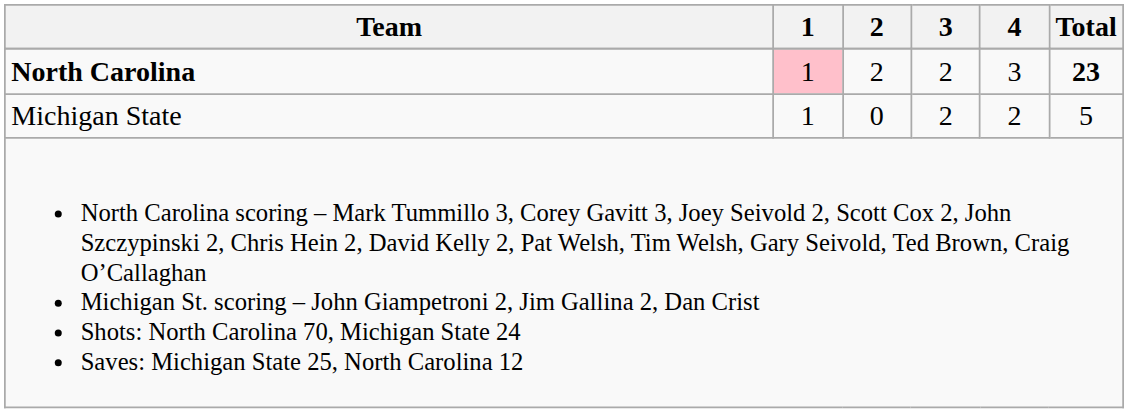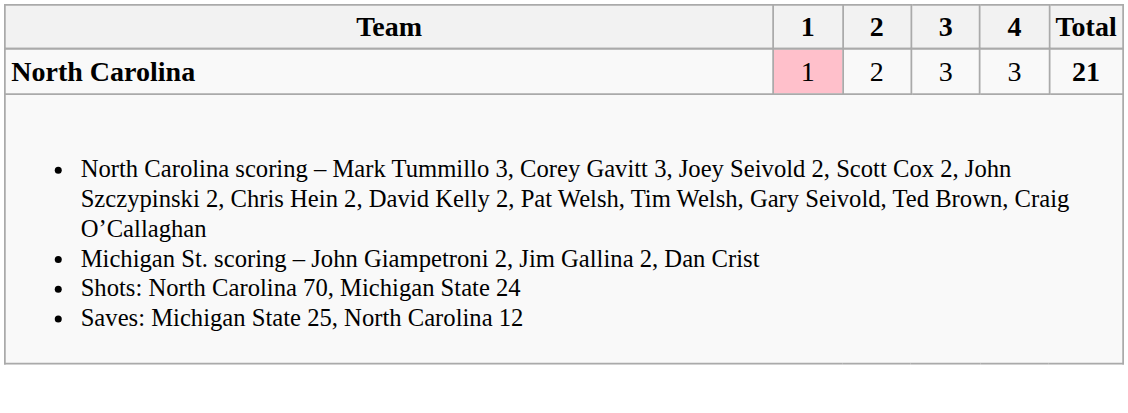North Carolina | 3: 2 -> 3
North Carolina | Total: 23 -> 21
- row: Michigan State | 1 | 0 | 2 | 2 | 5
